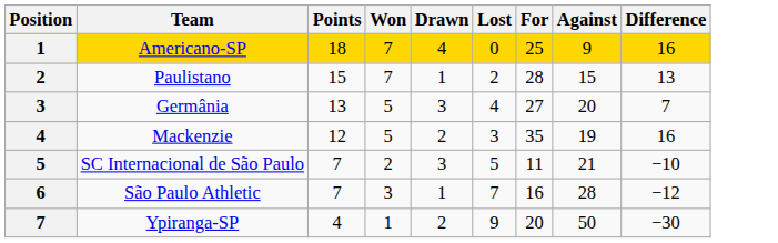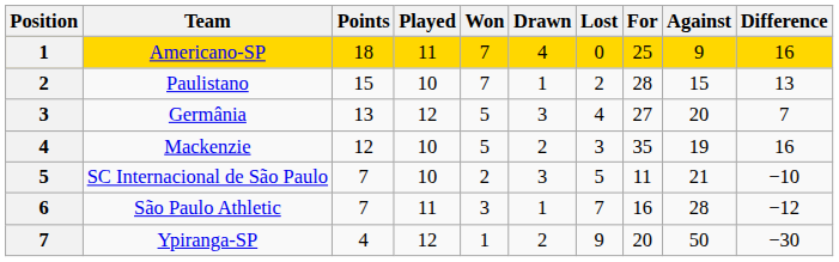+ column: Played | 11 | 10 | 12 | 10 | 10 | 11 | 12
